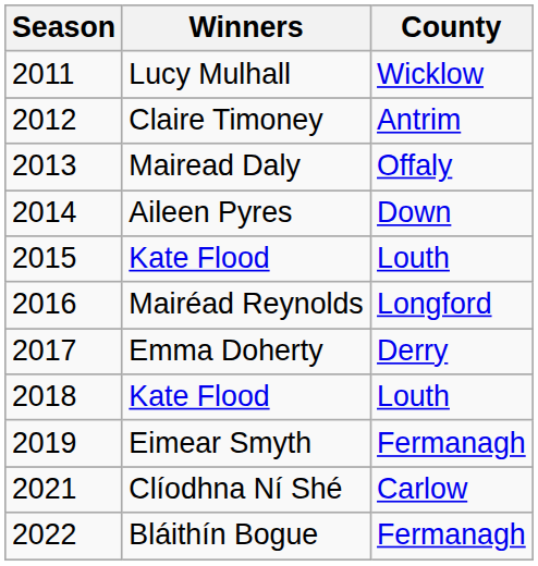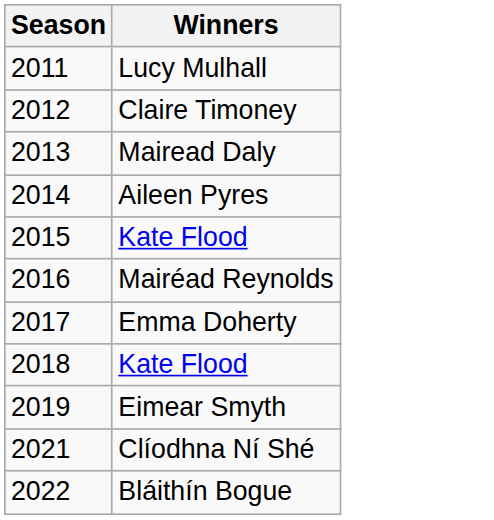- column: County | Wicklow | Antrim | Offaly | Down | Louth | Longford | Derry | Louth | Fermanagh | Carlow | Fermanagh
